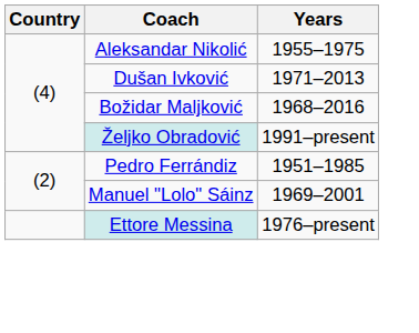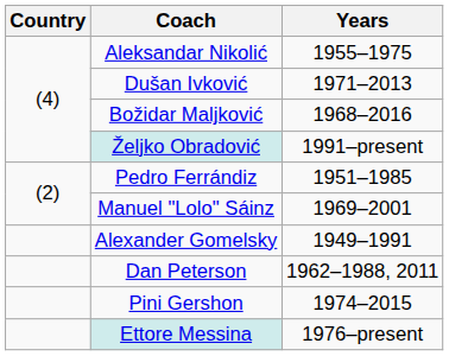+ row: Alexander Gomelsky | 1949–1991
+ row: Dan Peterson | 1962–1988, 2011
+ row: Pini Gershon | 1974–2015
